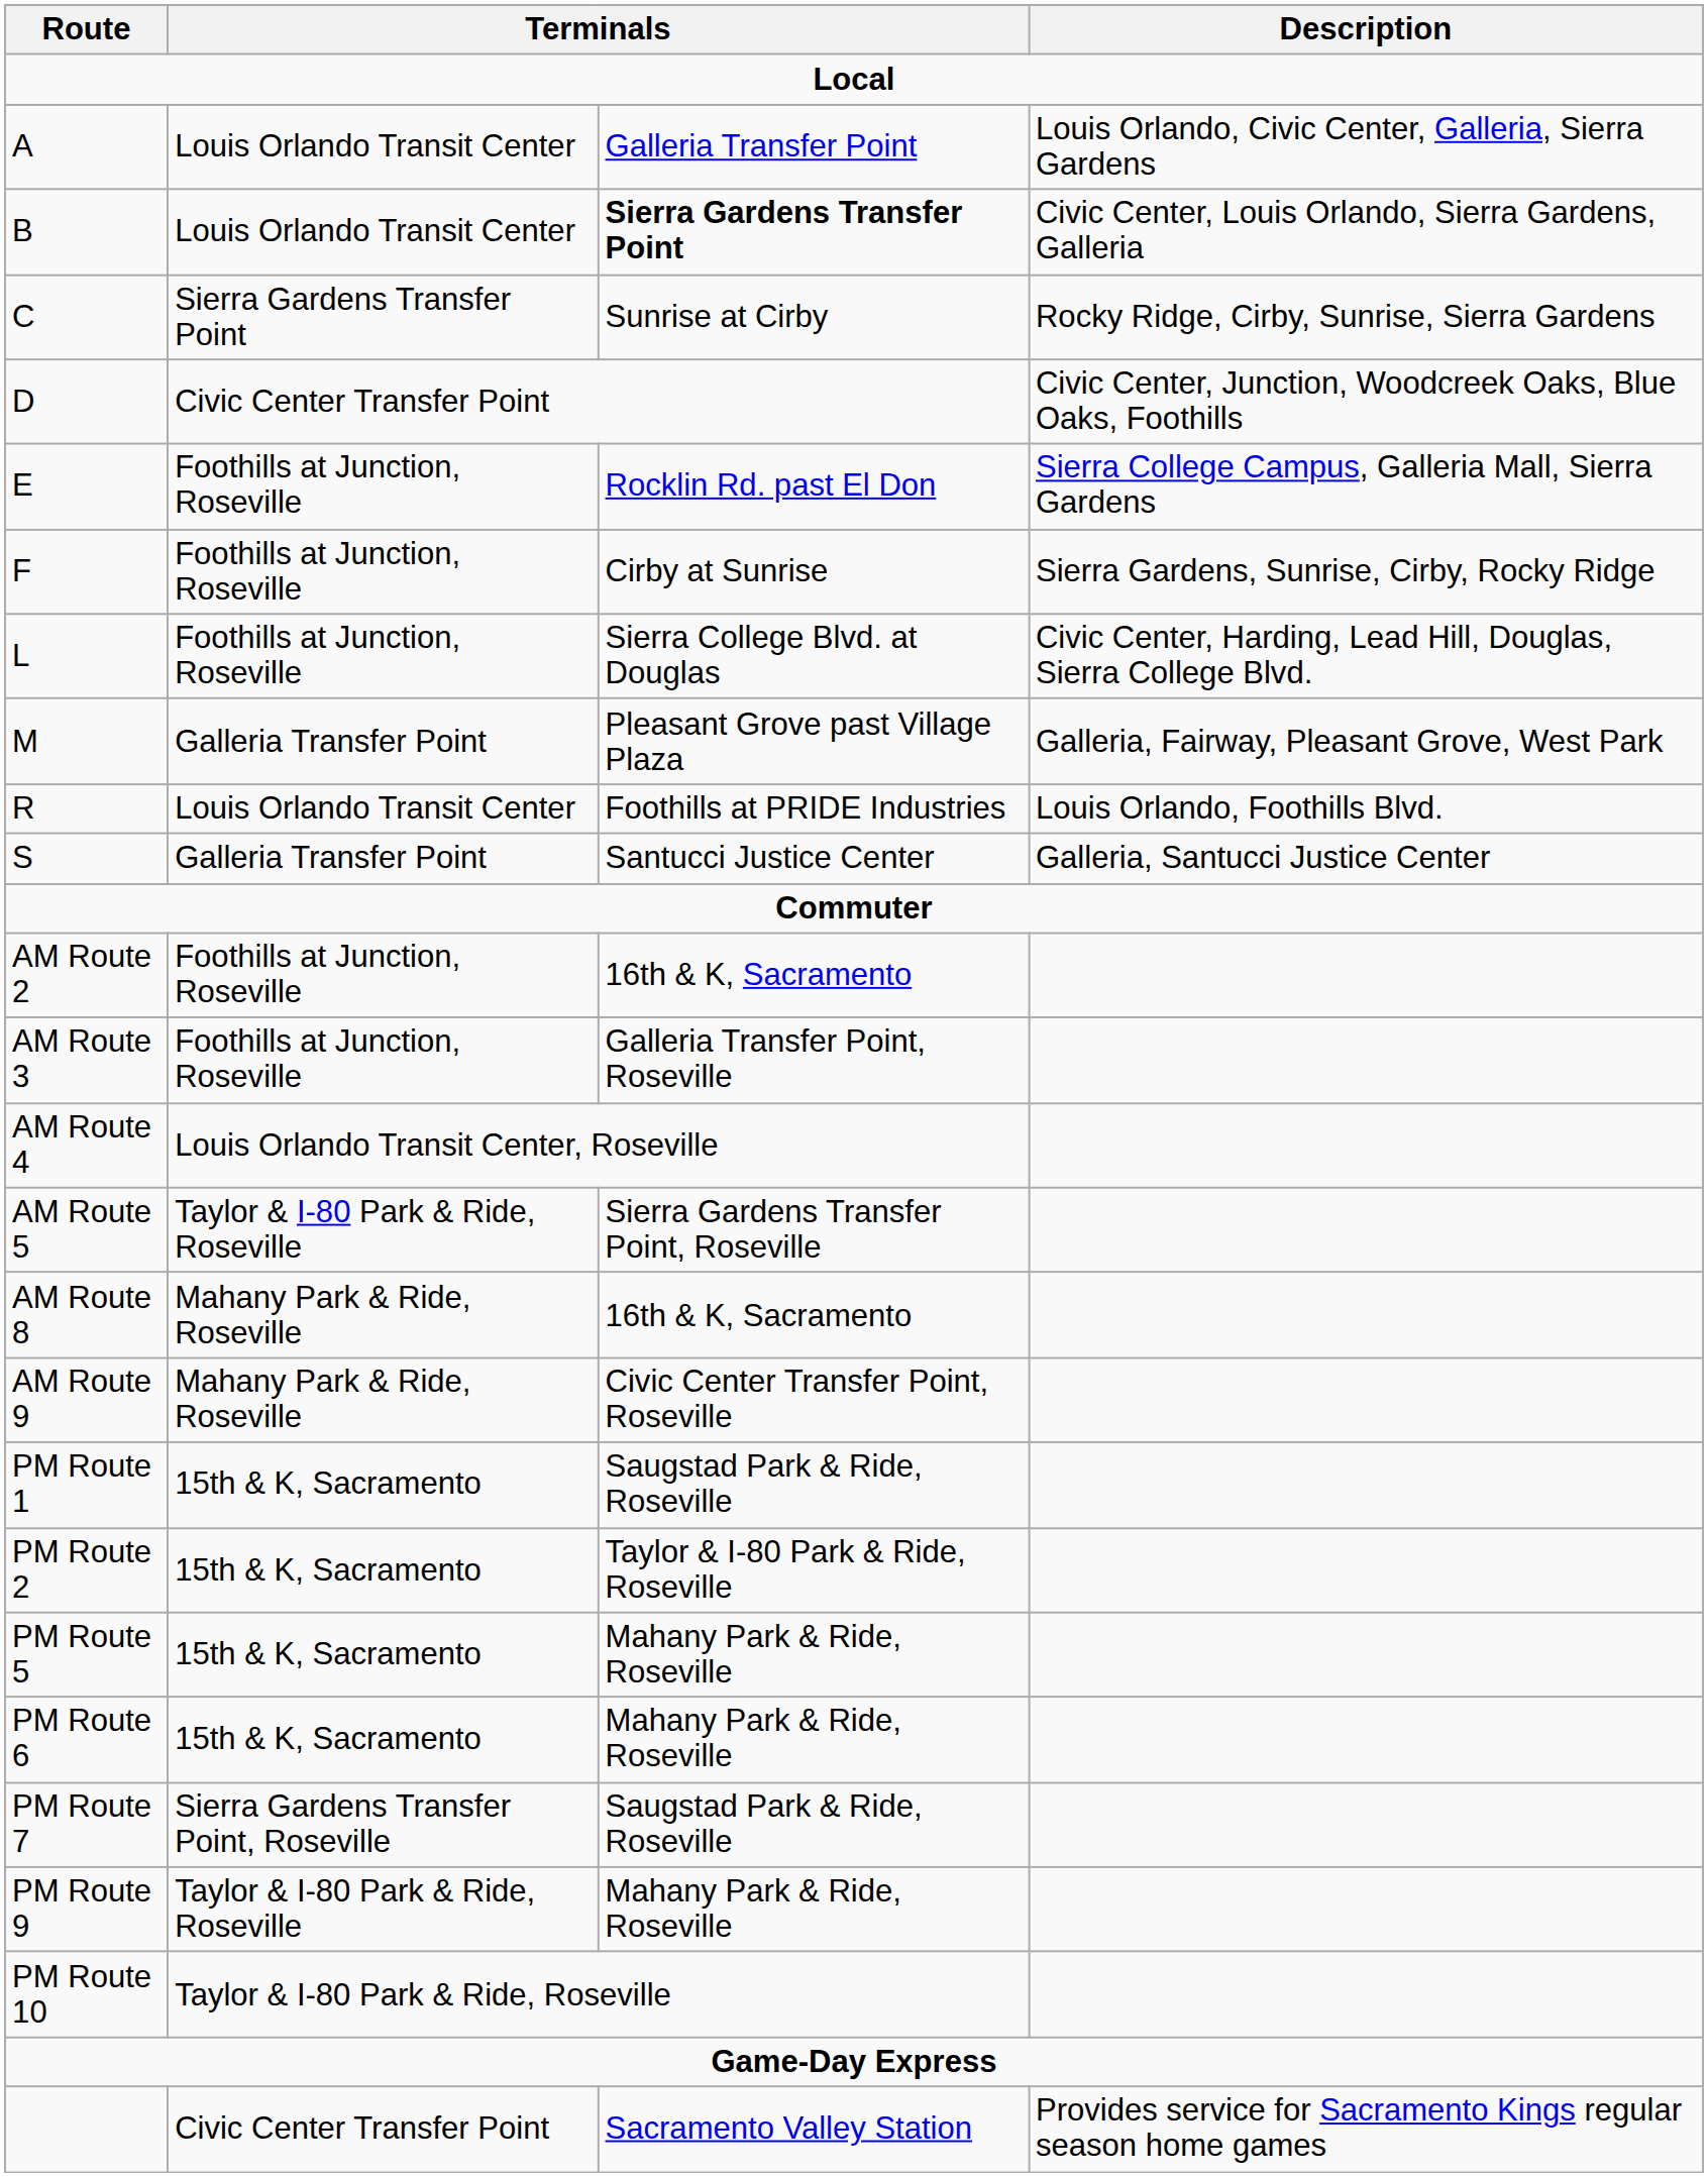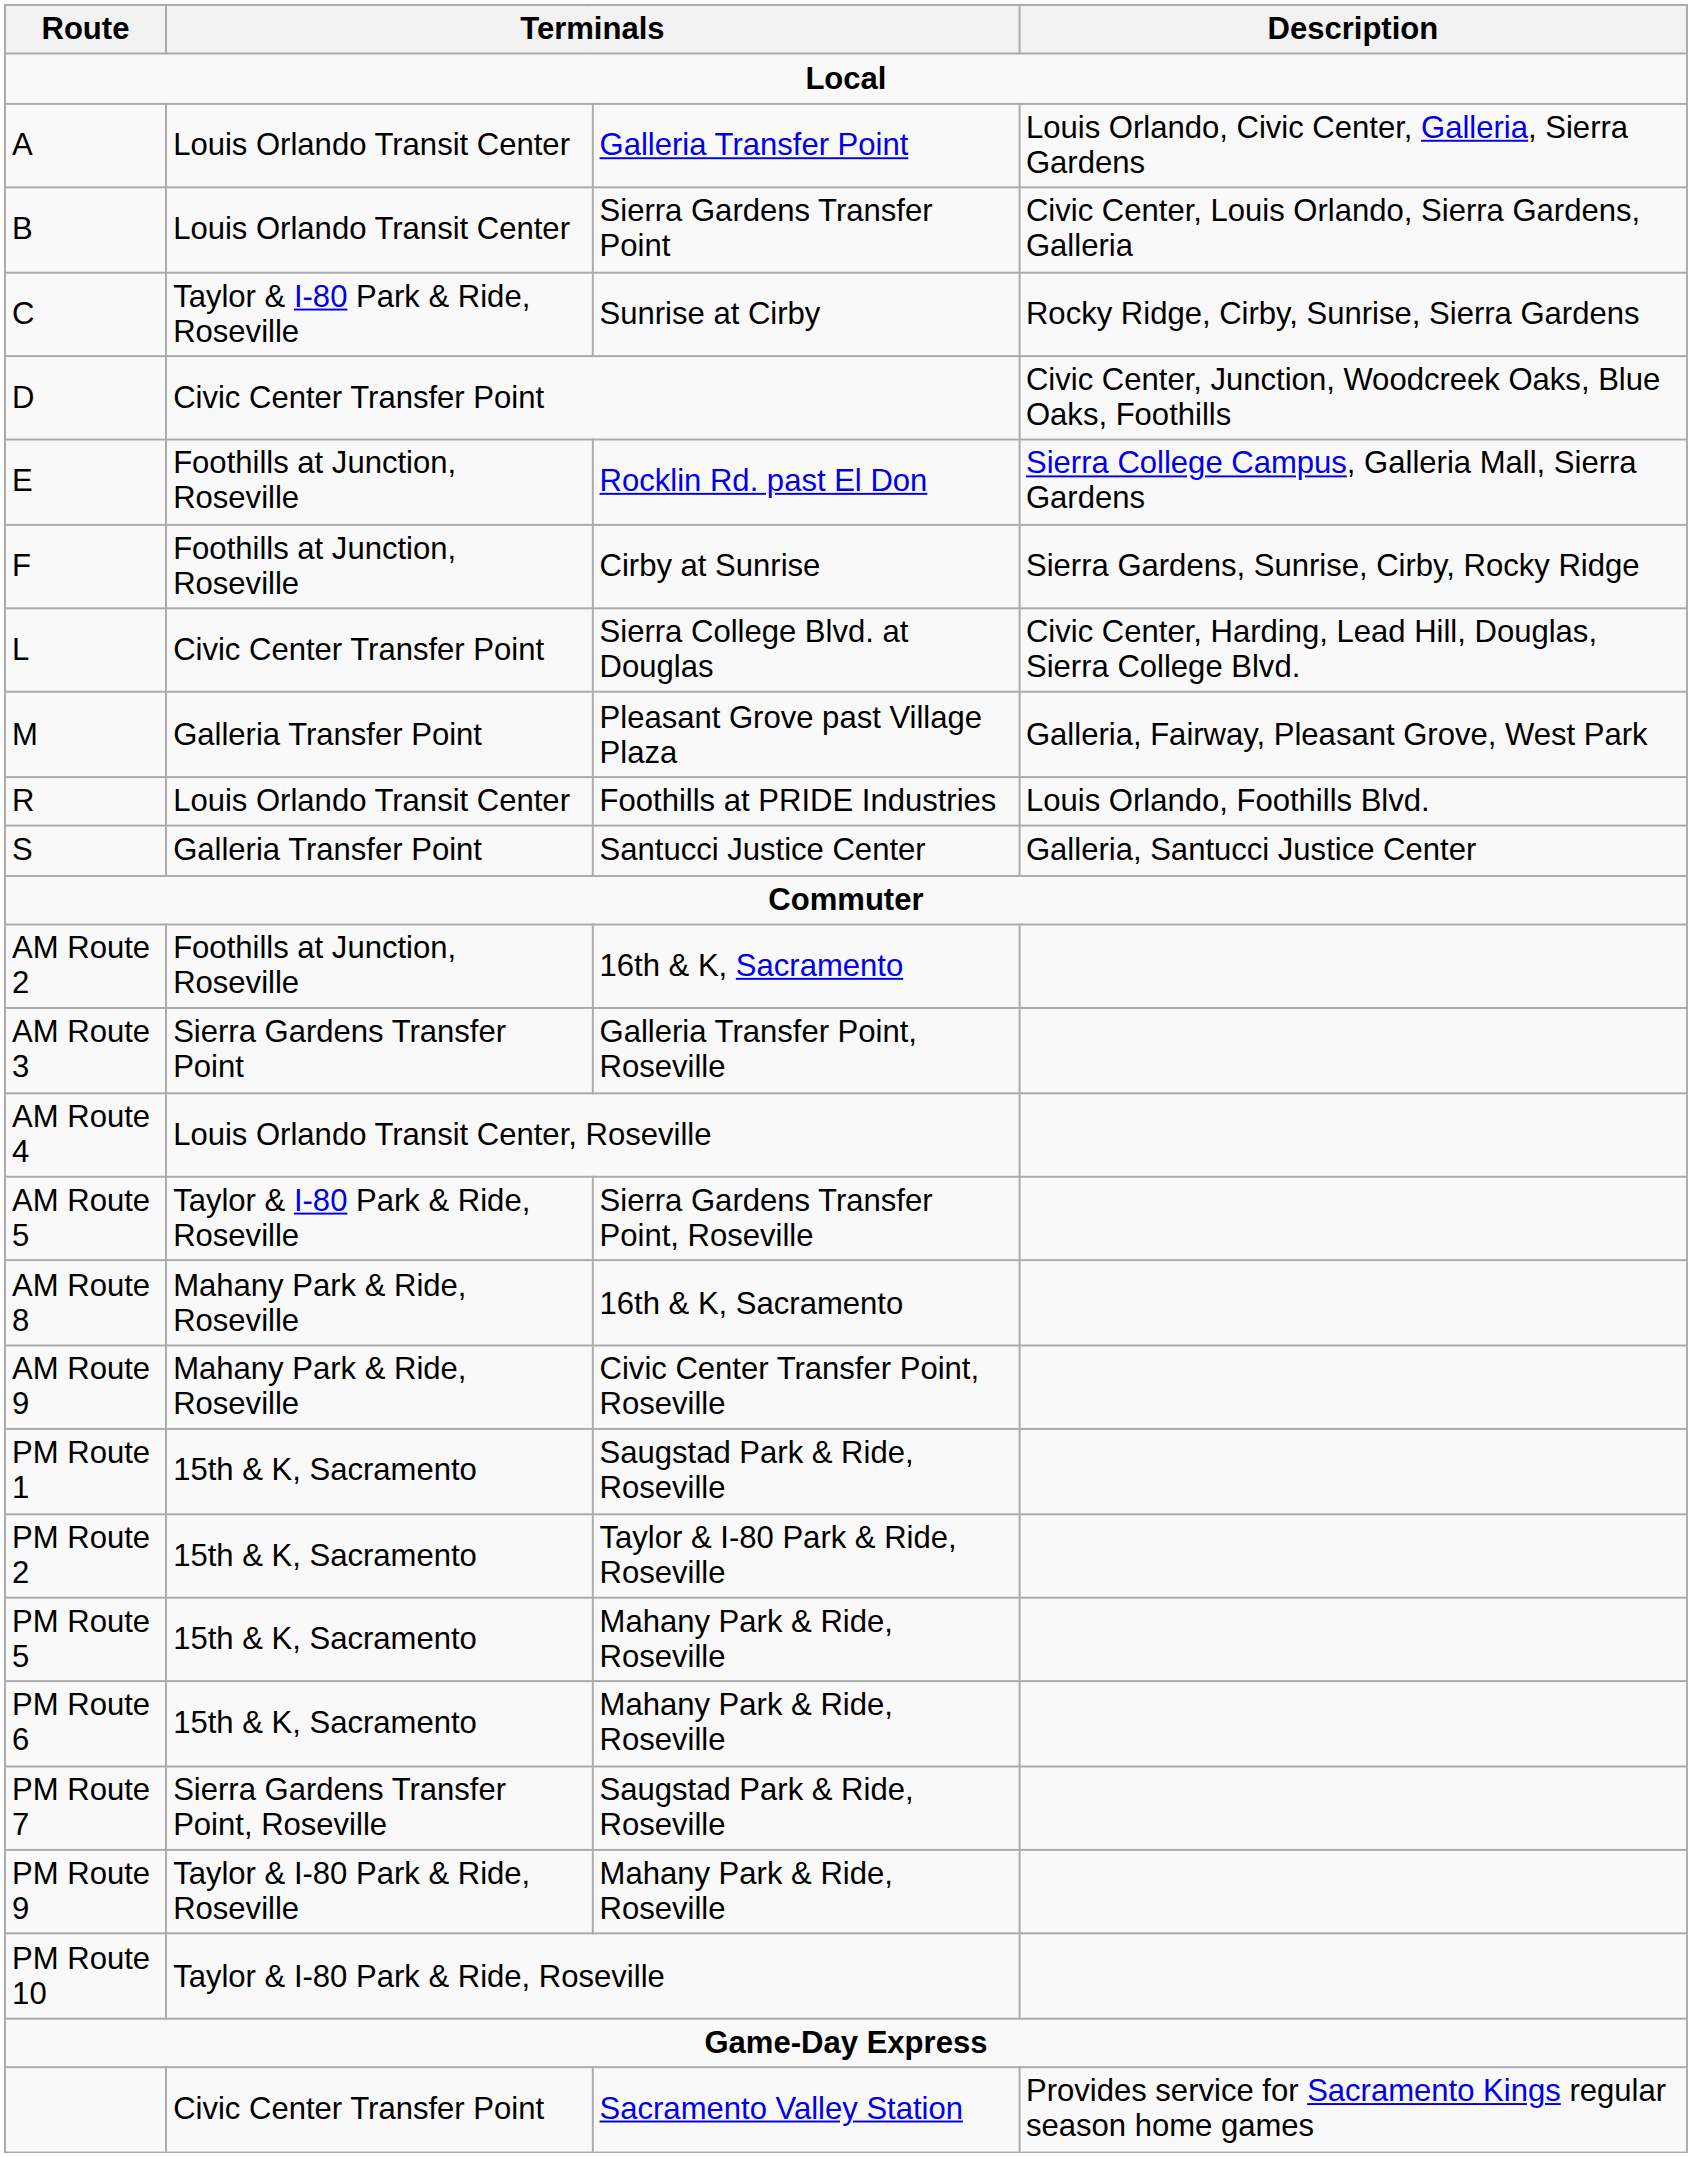B | column 3: bold -> normal
C | column 2: Sierra Gardens Transfer Point -> Taylor & I-80 Park & Ride, Roseville
L | column 2: Foothills at Junction, Roseville -> Civic Center Transfer Point
AM Route 3 | column 2: Foothills at Junction, Roseville -> Sierra Gardens Transfer Point
